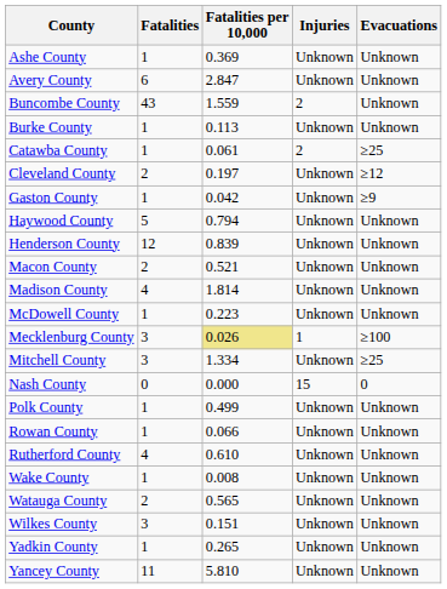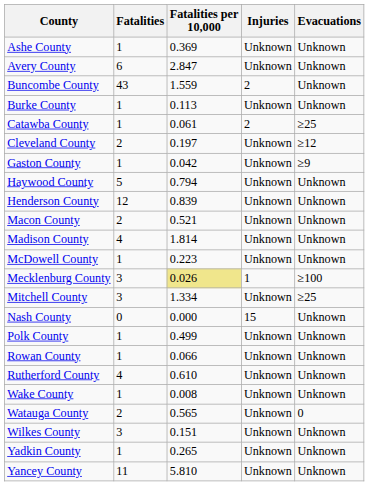Nash County | Evacuations: 0 -> Unknown
Watauga County | Evacuations: Unknown -> 0
